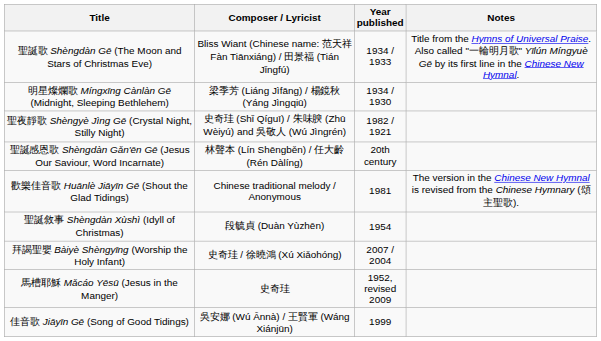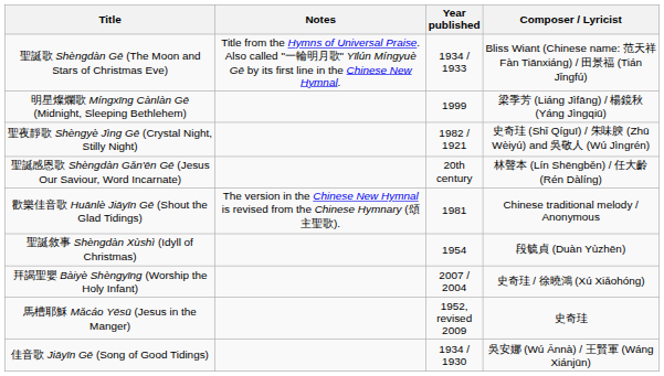columns swapped: Composer / Lyricist <-> Notes
明星燦爛歌 Míngxīng Cànlàn Gē (Midnight, Sleeping Bethlehem) | Year published: 1934 / 1930 -> 1999
佳音歌 Jiāyīn Gē (Song of Good Tidings) | Year published: 1999 -> 1934 / 1930
